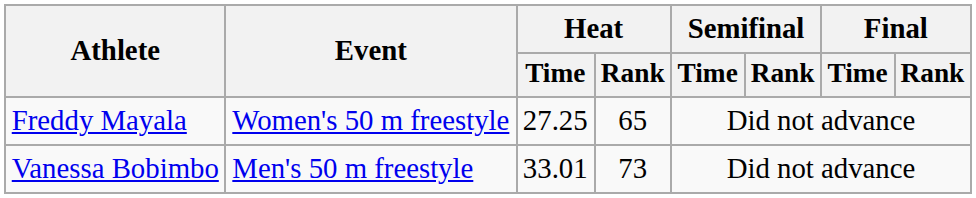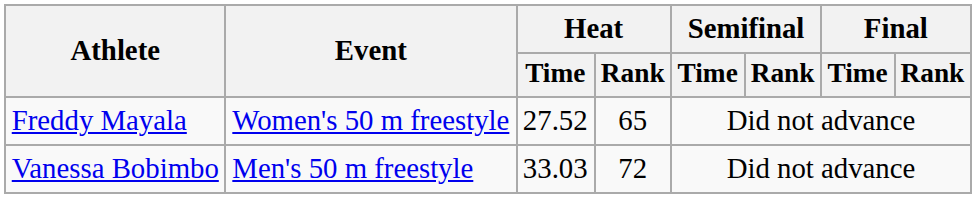Freddy Mayala | Heat / Time: 27.25 -> 27.52
Vanessa Bobimbo | Heat / Time: 33.01 -> 33.03
Vanessa Bobimbo | Heat / Rank: 73 -> 72
